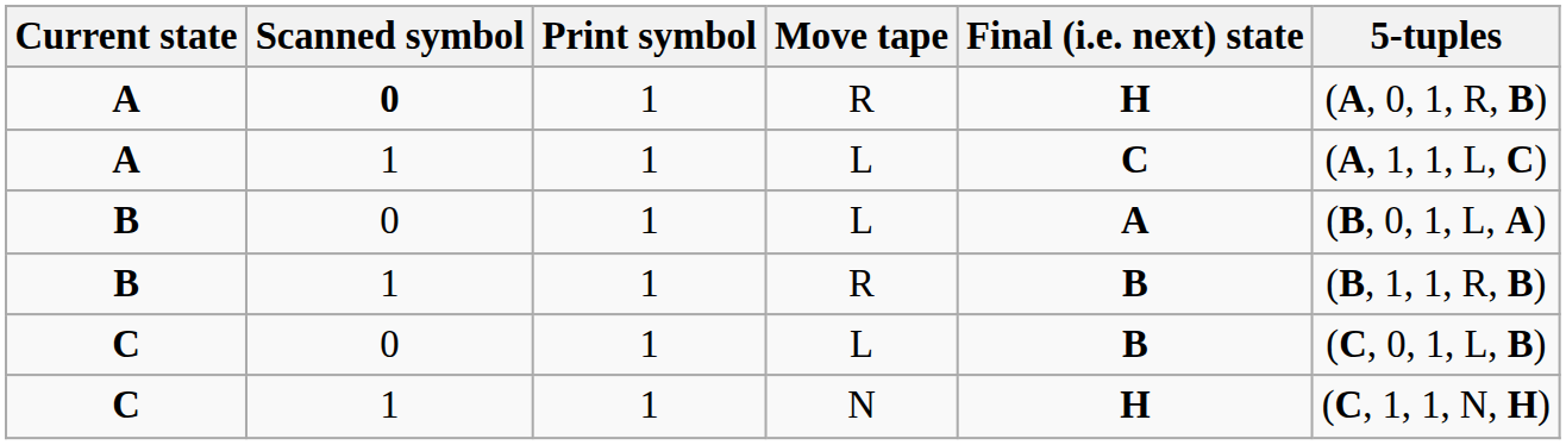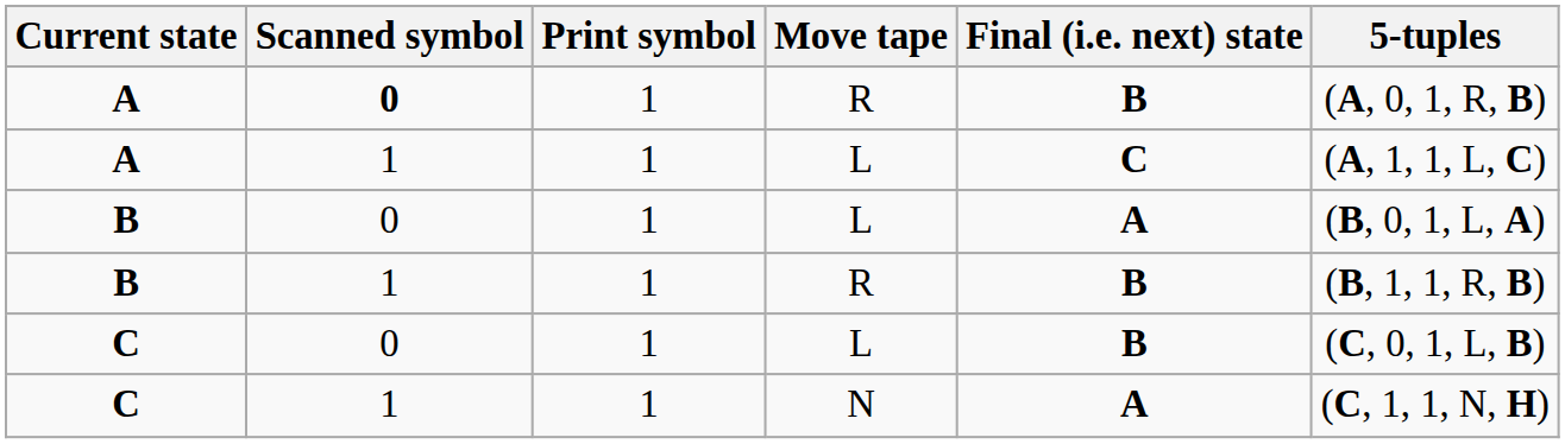A / R | Final (i.e. next) state: H -> B
C / N | Final (i.e. next) state: H -> A
